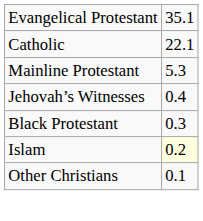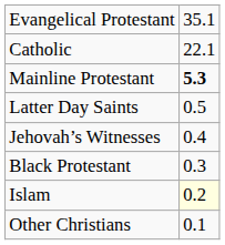Mainline Protestant | column 2: normal -> bold
+ row: Latter Day Saints | 0.5
